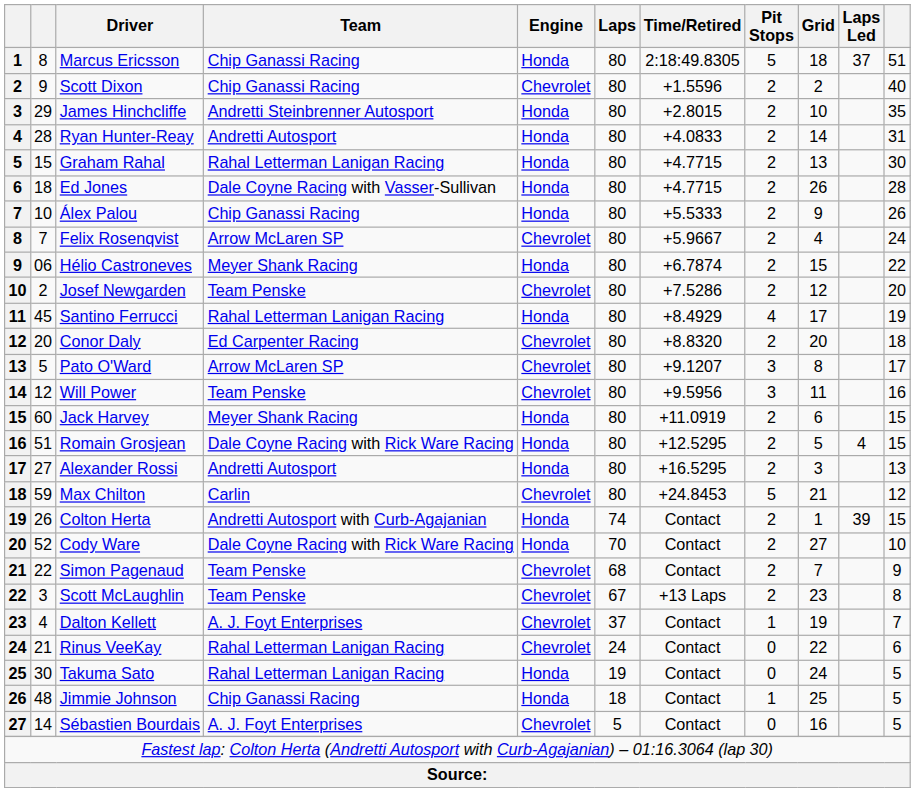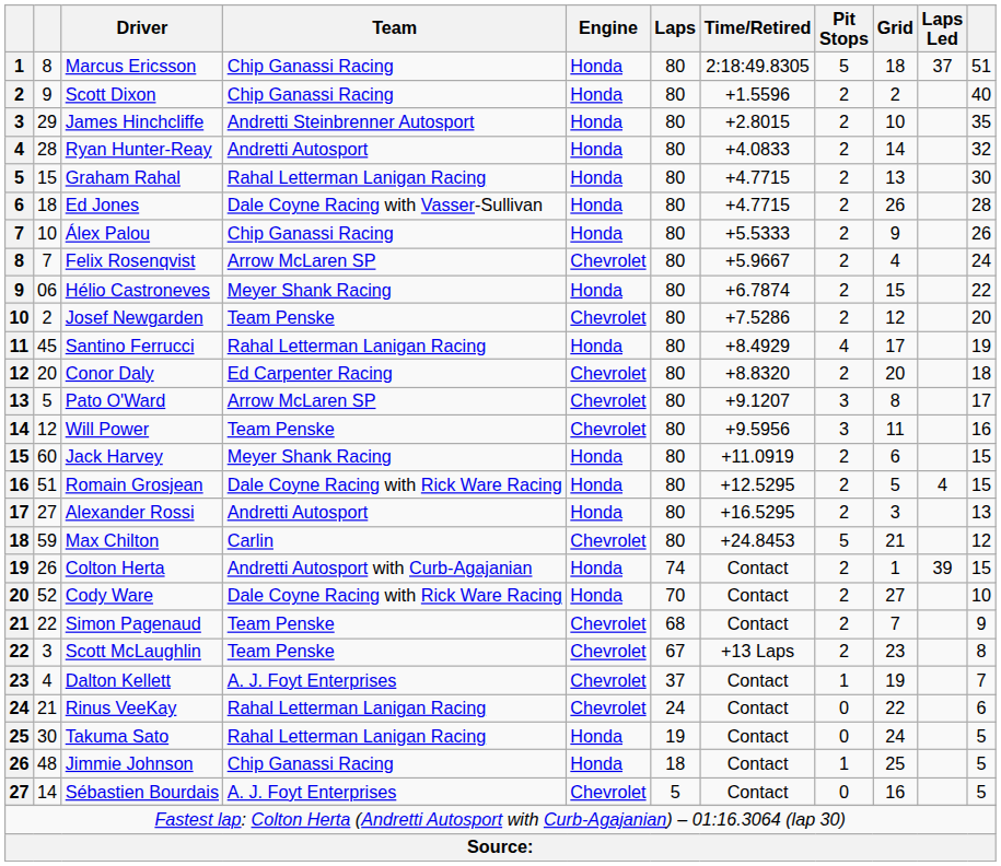Scott Dixon | Engine: Chevrolet -> Honda
Ryan Hunter-Reay | column 11: 31 -> 32
